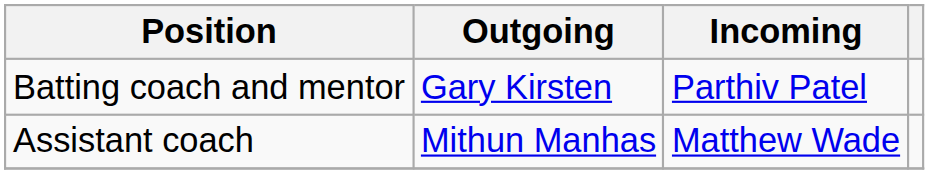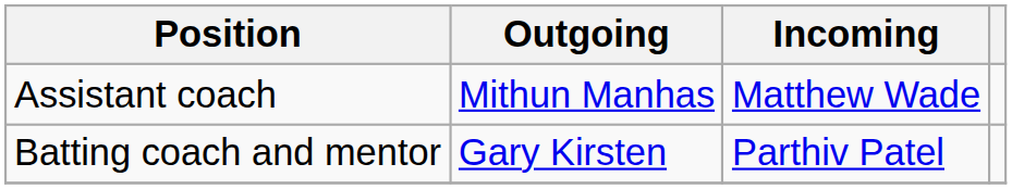rows swapped: Batting coach and mentor <-> Assistant coach
